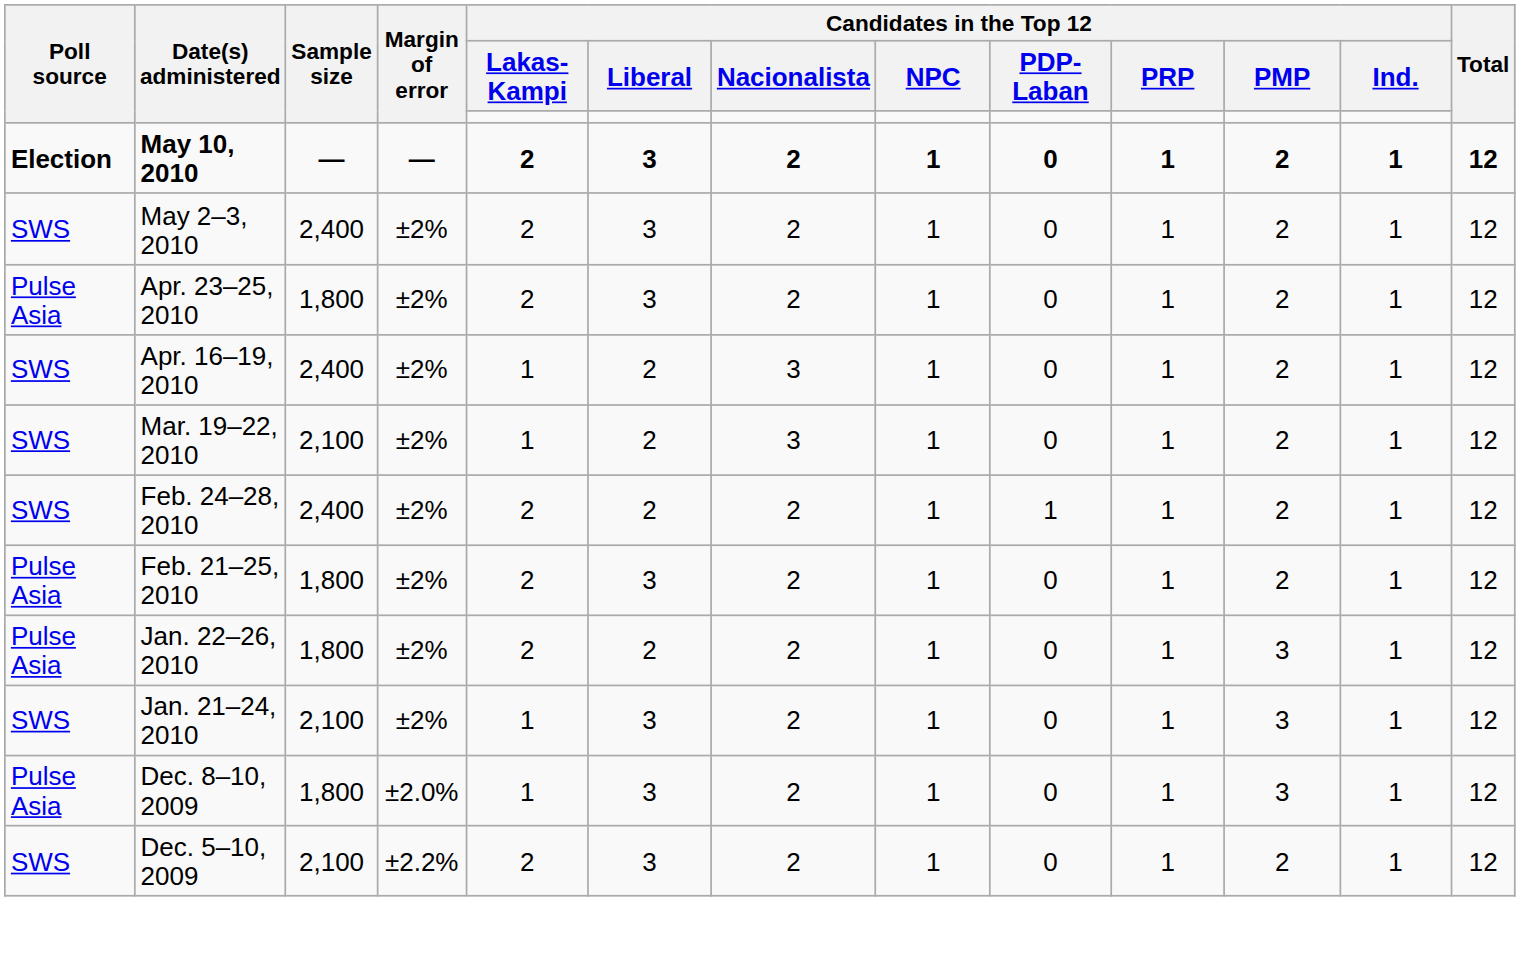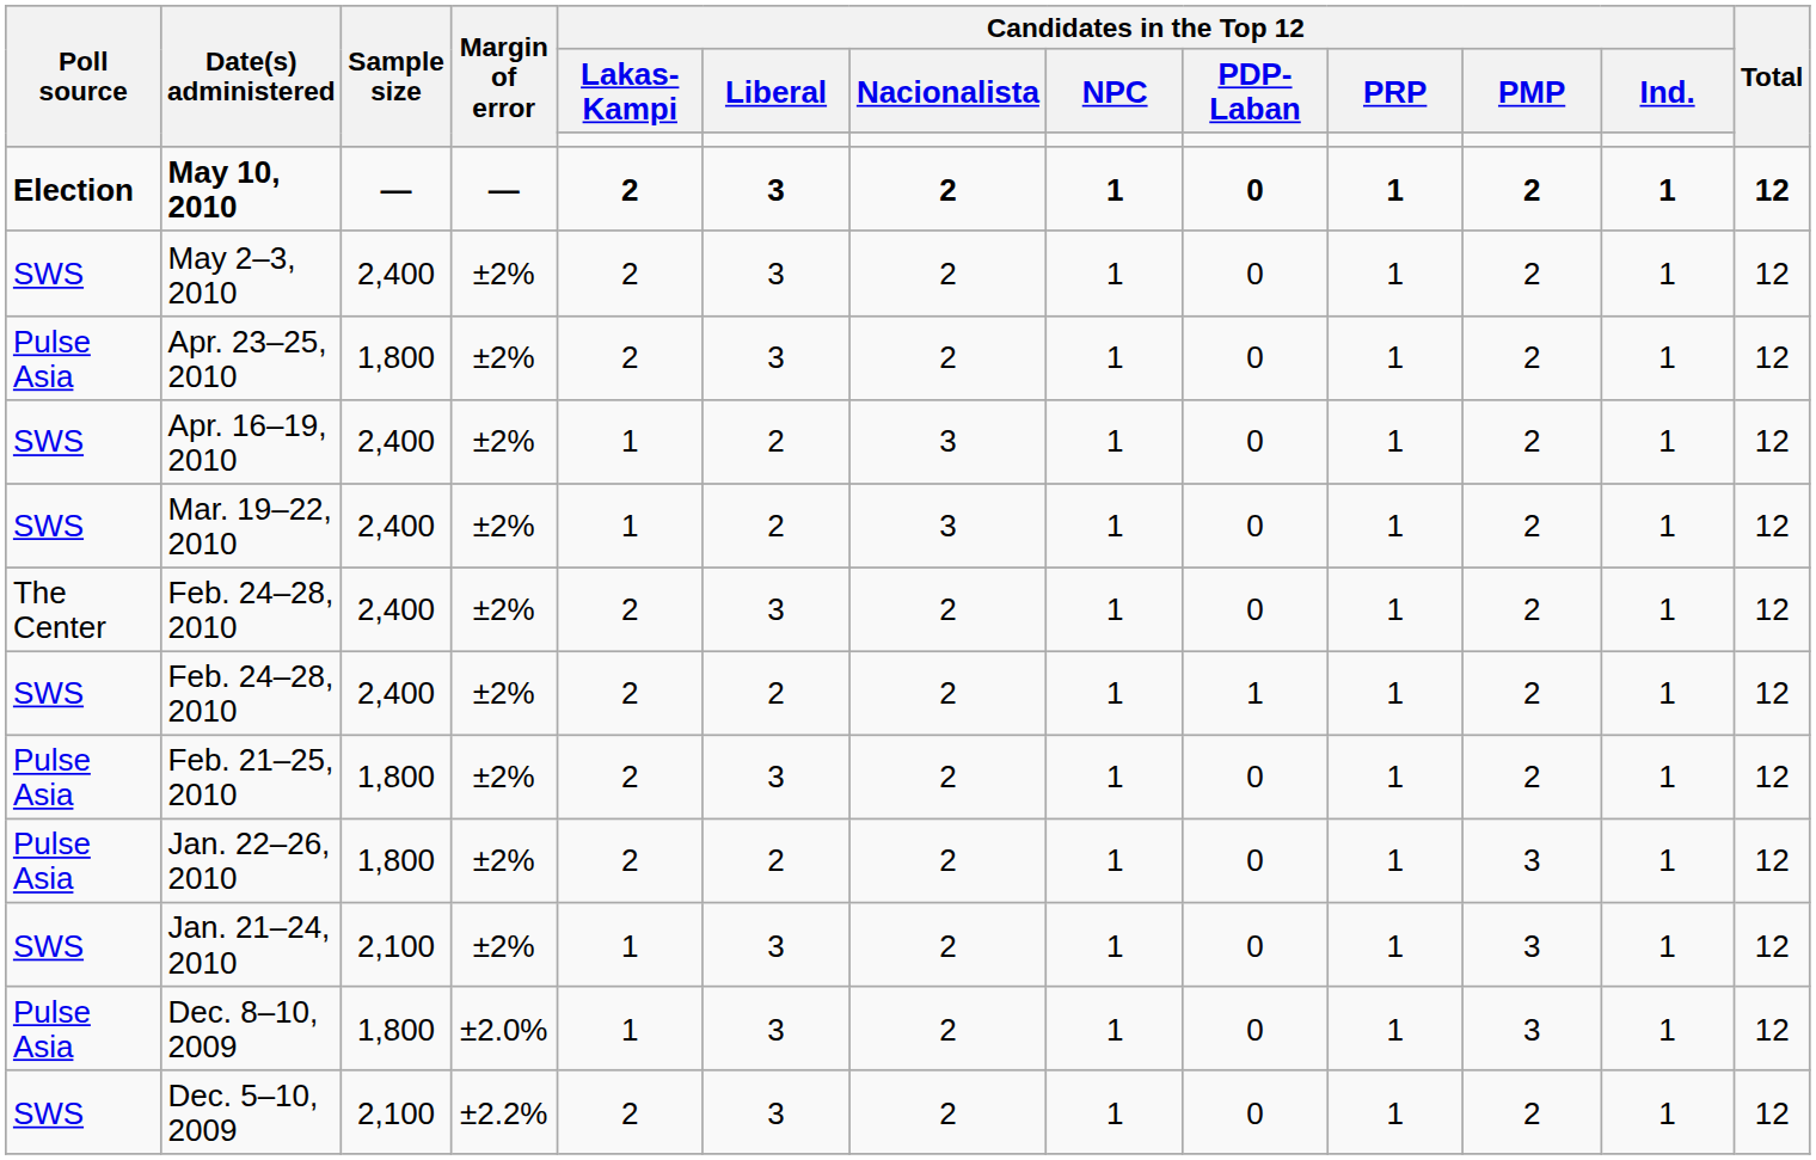Mar. 19–22, 2010 | Sample size: 2,100 -> 2,400
+ row: The Center | Feb. 24–28, 2010 | 2,400 | ±2% | 2 | 3 | 2 | 1 | 0 | 1 | 2 | 1 | 12
